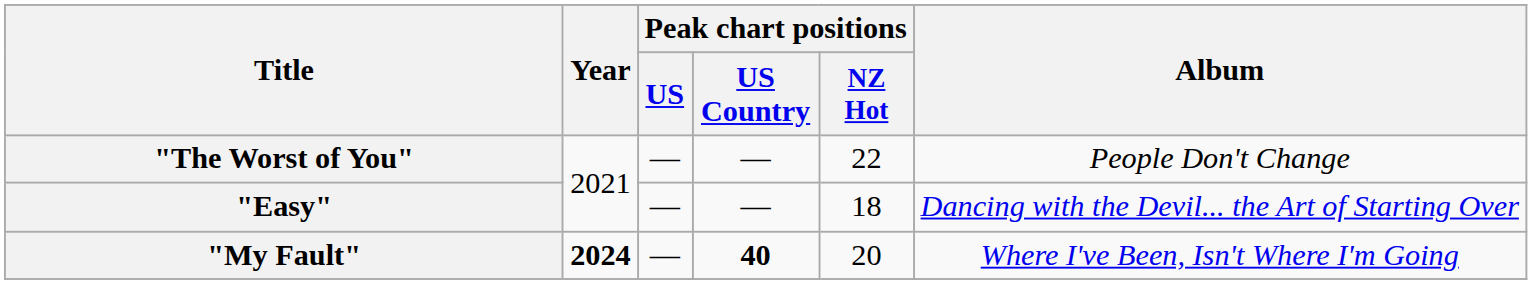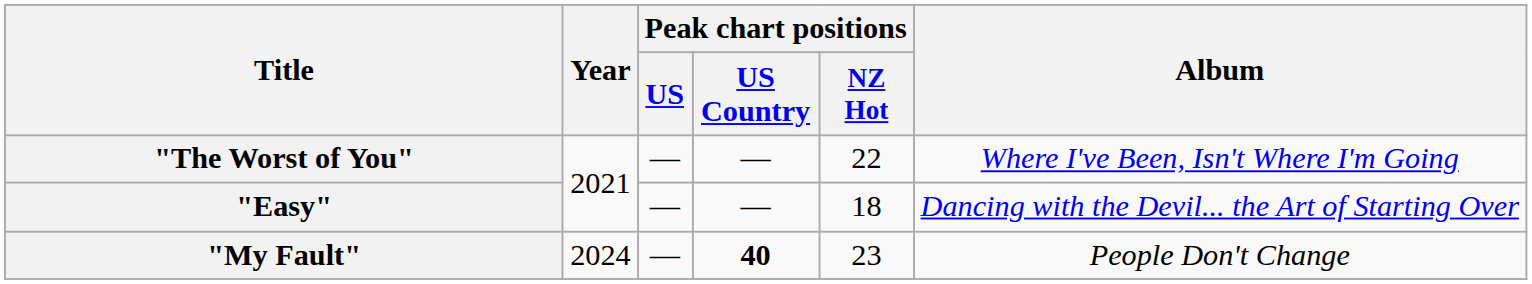"The Worst of You" | Album: People Don't Change -> Where I've Been, Isn't Where I'm Going
"My Fault" | Year: bold -> normal
"My Fault" | Peak chart positions / NZ Hot: 20 -> 23
"My Fault" | Album: Where I've Been, Isn't Where I'm Going -> People Don't Change
